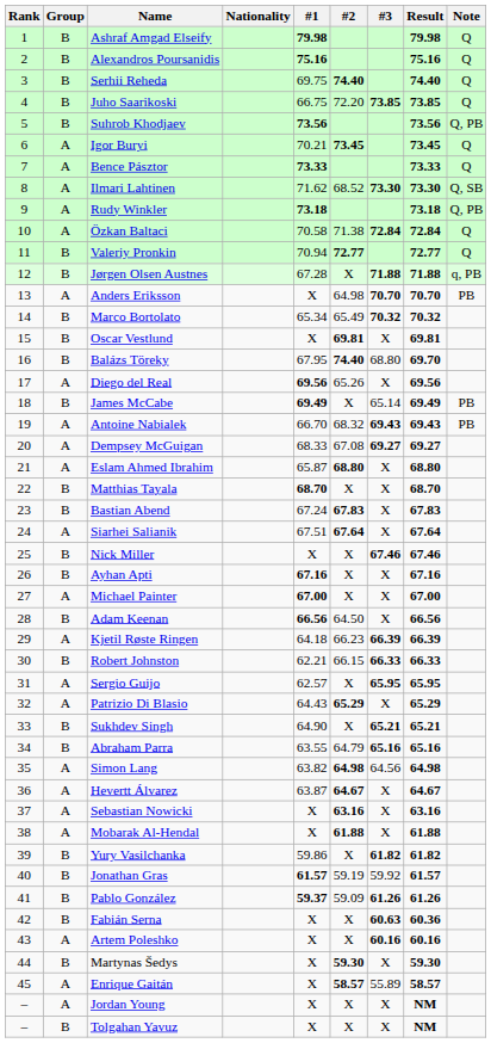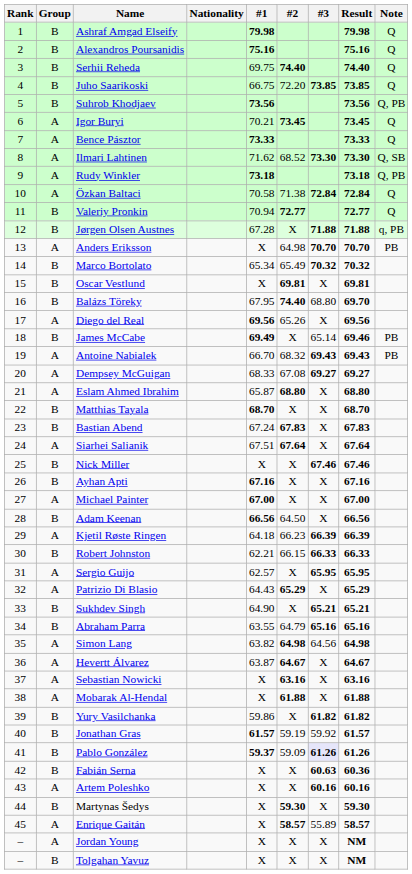James McCabe | Result: 69.49 -> 69.46
Pablo González | #3: no background -> lavender background
